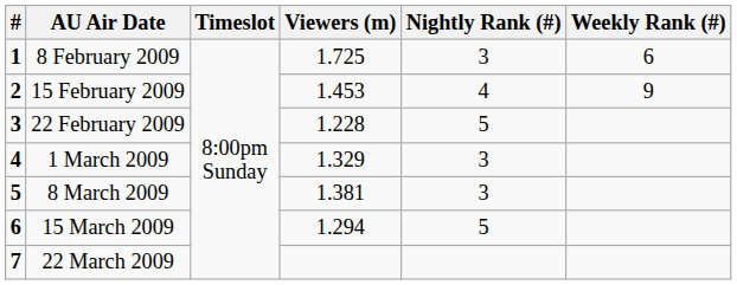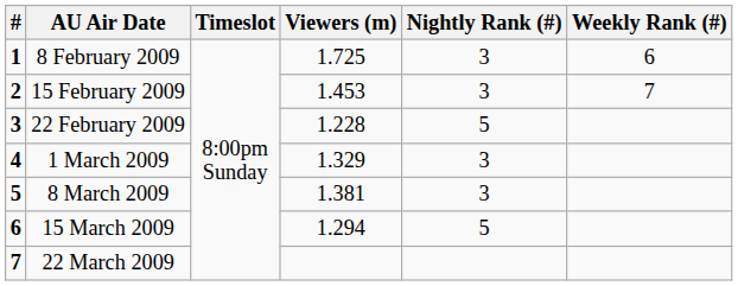15 February 2009 | Nightly Rank (#): 4 -> 3
15 February 2009 | Weekly Rank (#): 9 -> 7
